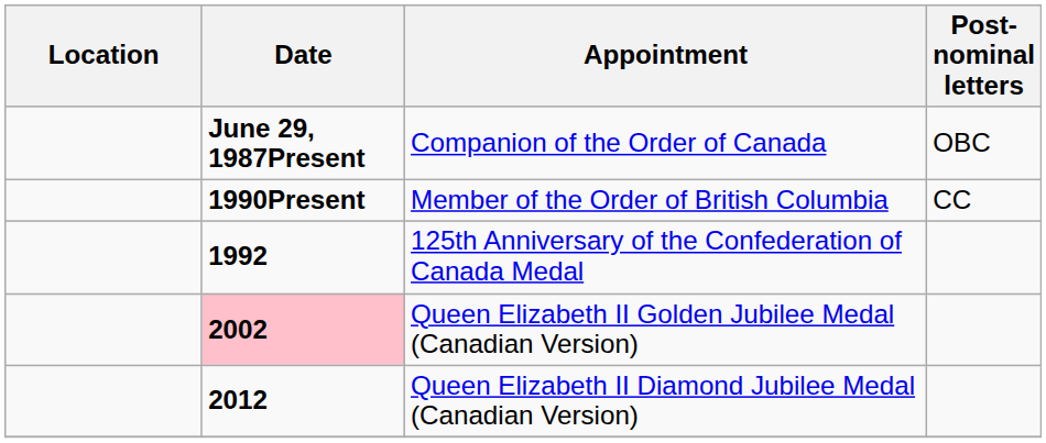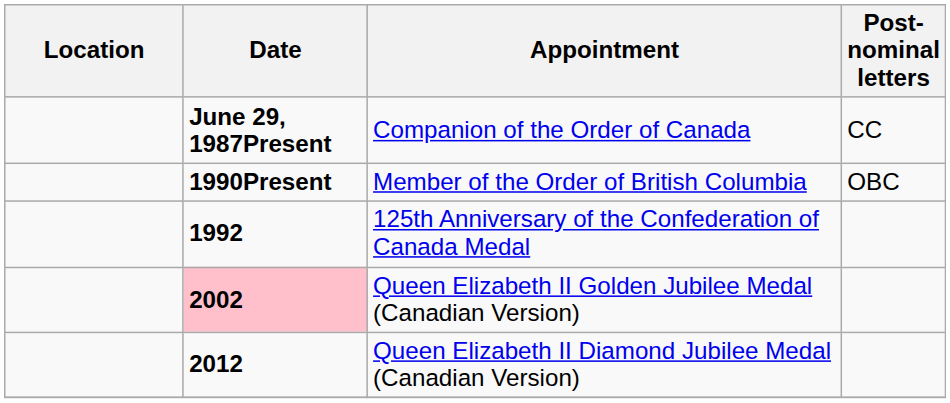Companion of the Order of Canada | Post-nominal letters: OBC -> CC
Member of the Order of British Columbia | Post-nominal letters: CC -> OBC
